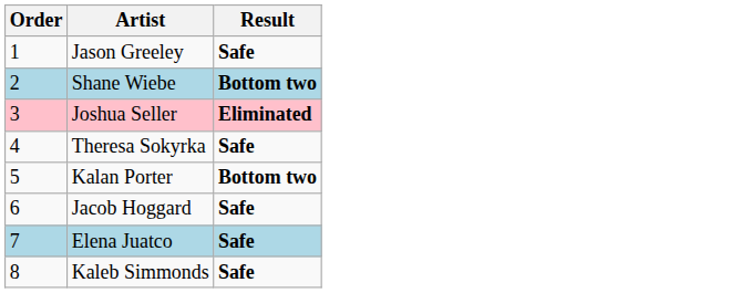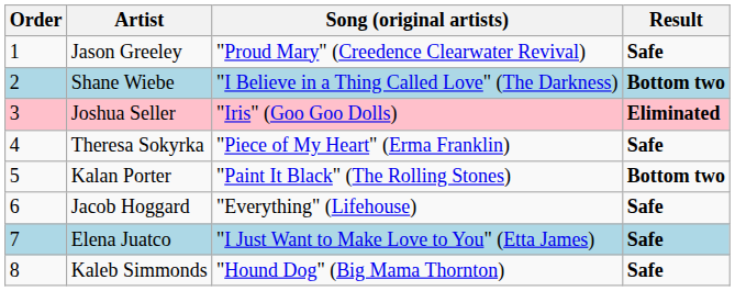+ column: Song (original artists) | "Proud Mary" (Creedence Clearwater Revival) | "I Believe in a Thing Called Love" (The Darkness) | "Iris" (Goo Goo Dolls) | "Piece of My Heart" (Erma Franklin) | "Paint It Black" (The Rolling Stones) | "Everything" (Lifehouse) | "I Just Want to Make Love to You" (Etta James) | "Hound Dog" (Big Mama Thornton)
